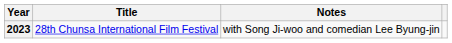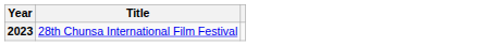- column: Notes | with Song Ji-woo and comedian Lee Byung-jin
